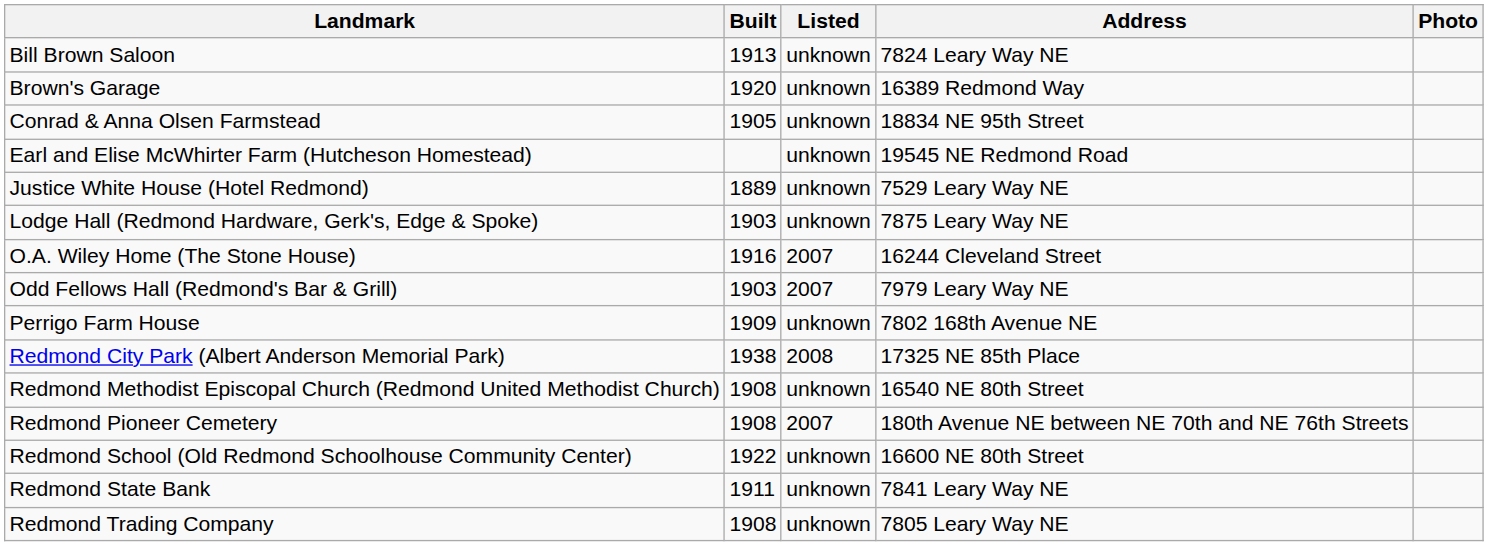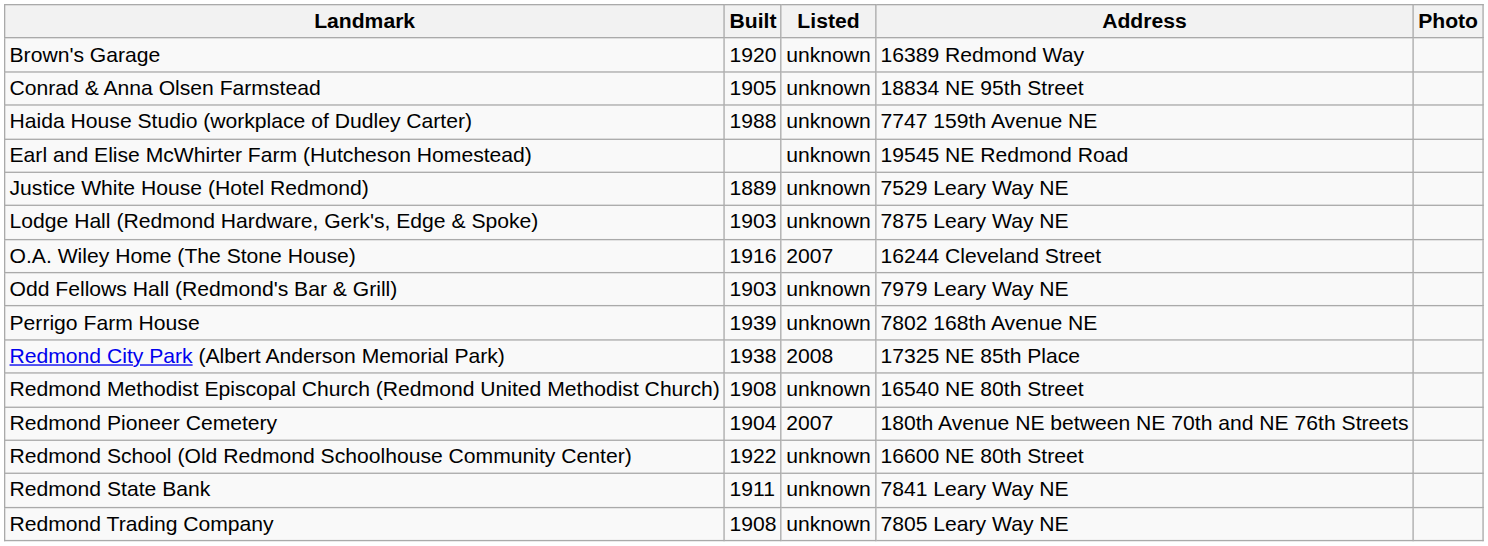- row: Bill Brown Saloon | 1913 | unknown | 7824 Leary Way NE
+ row: Haida House Studio (workplace of Dudley Carter) | 1988 | unknown | 7747 159th Avenue NE
Odd Fellows Hall (Redmond's Bar & Grill) | Listed: 2007 -> unknown
Perrigo Farm House | Built: 1909 -> 1939
Redmond Pioneer Cemetery | Built: 1908 -> 1904
